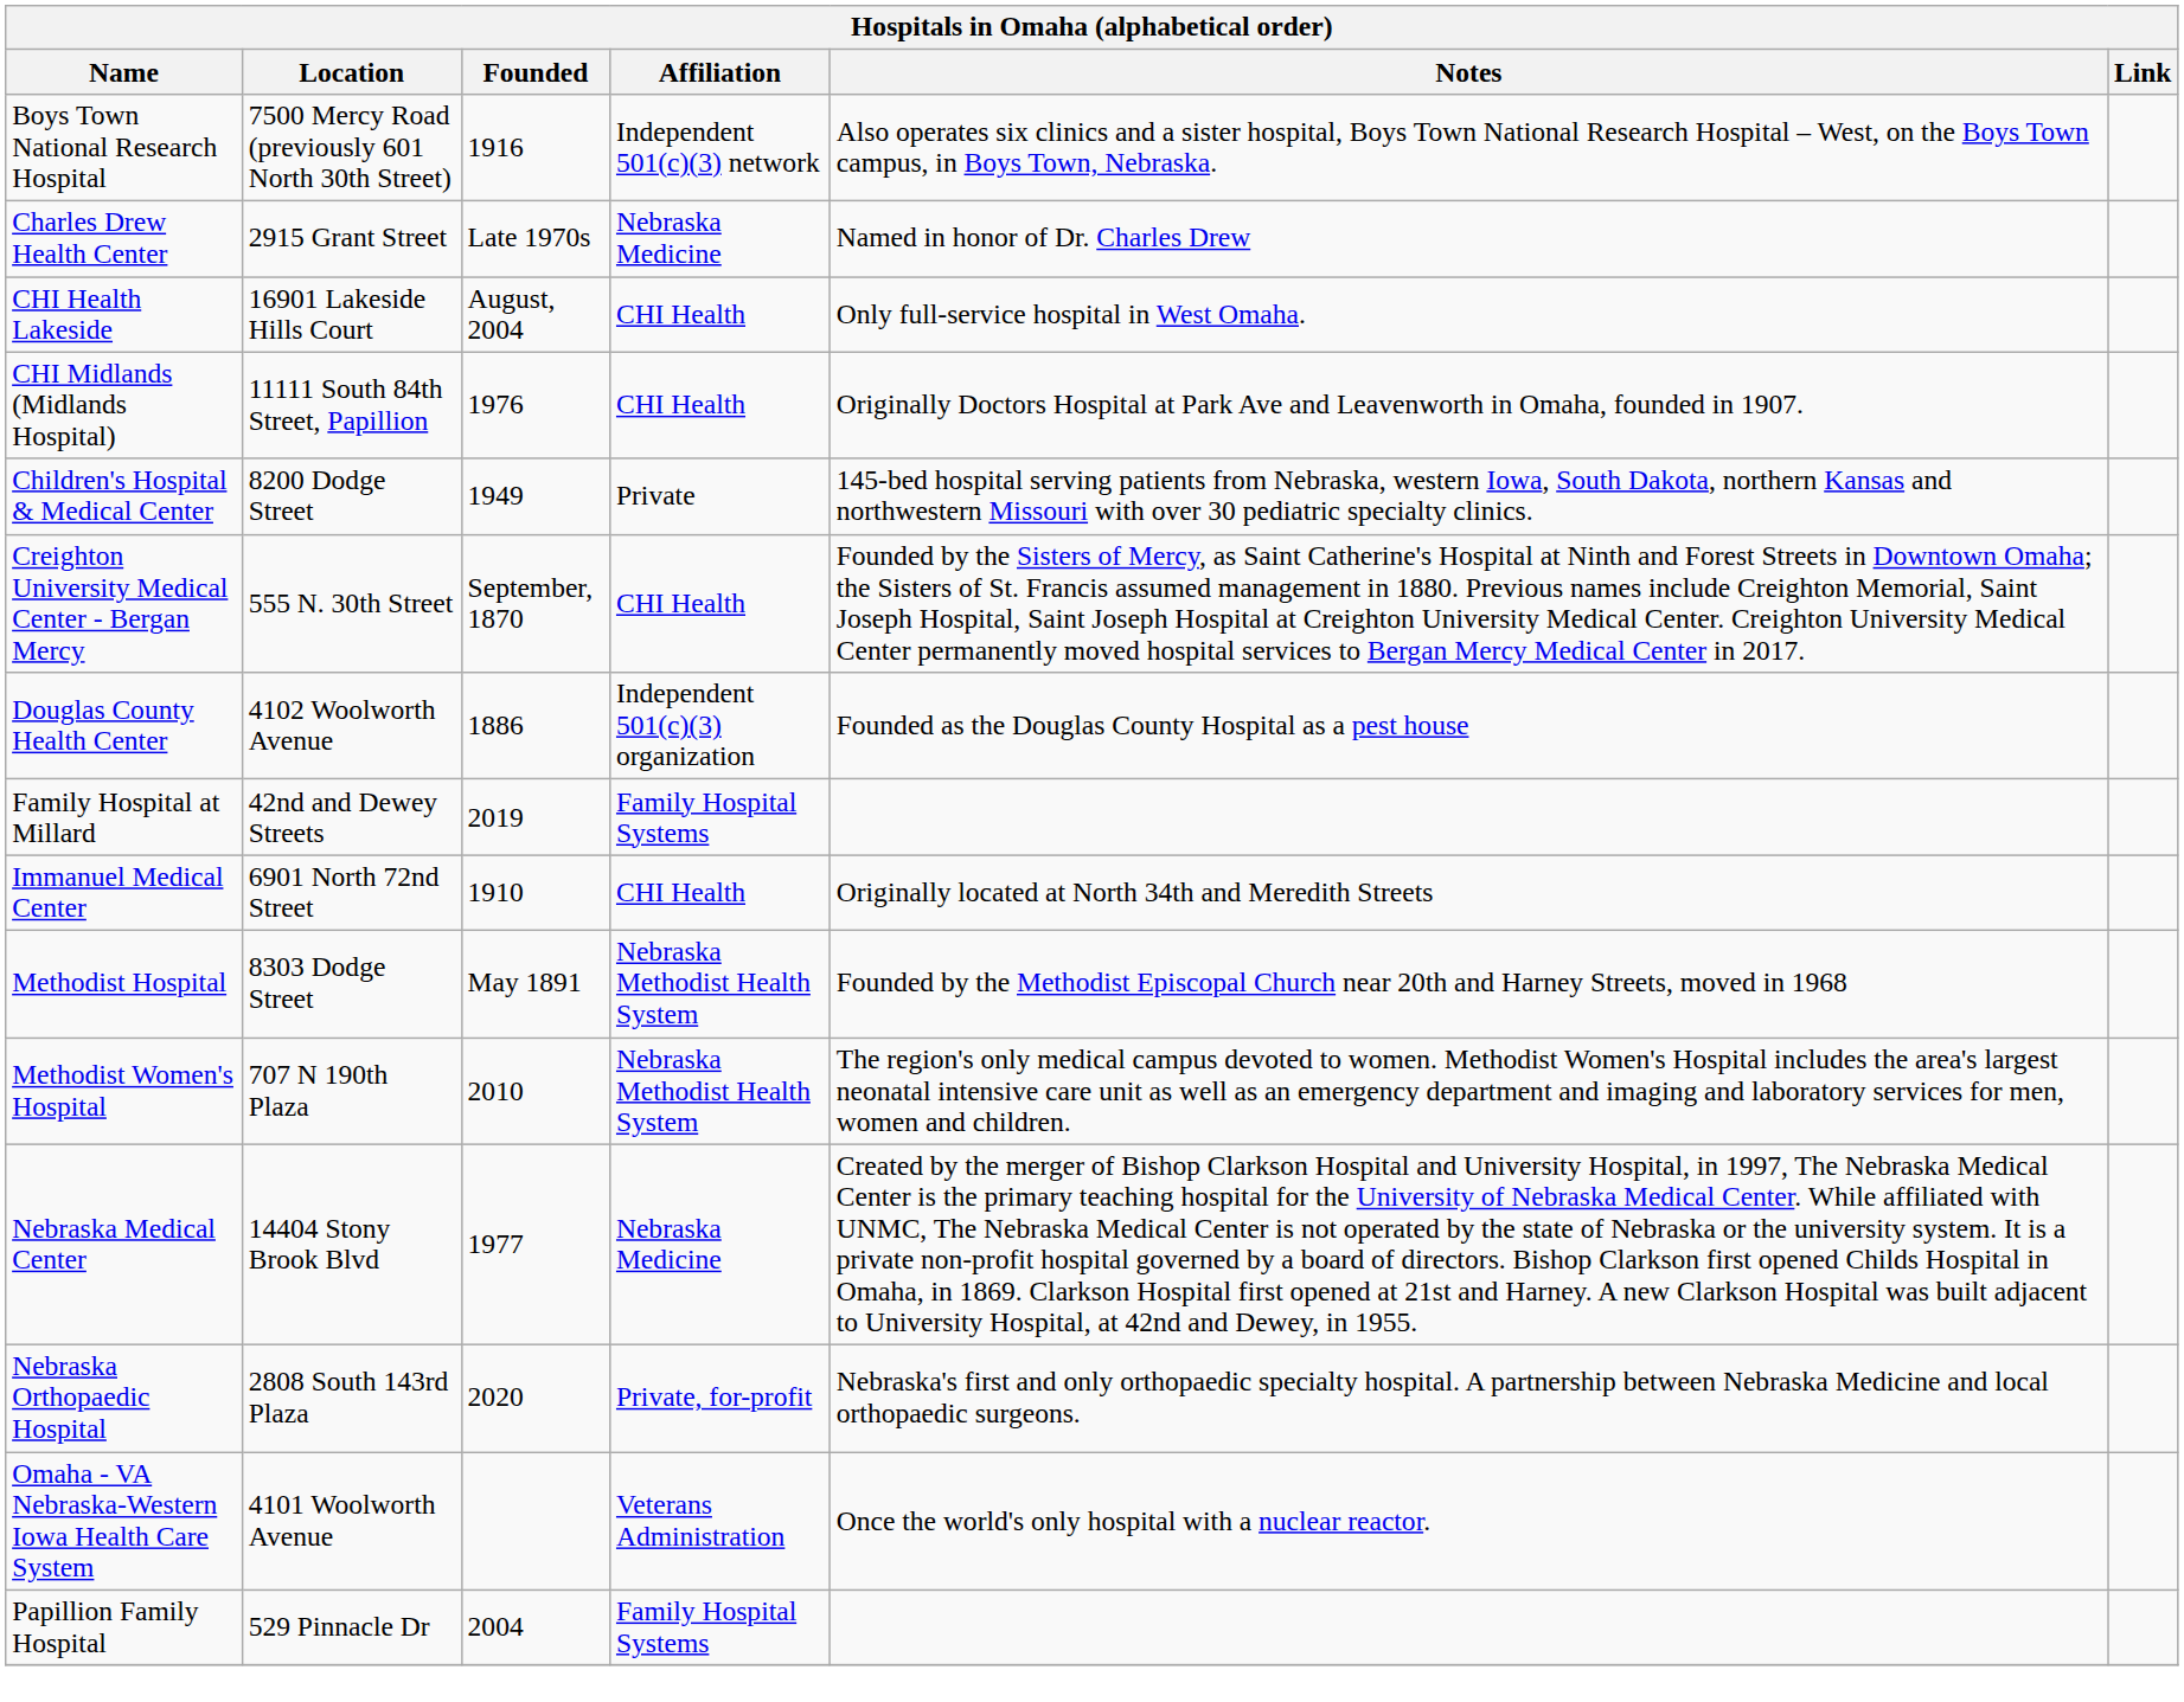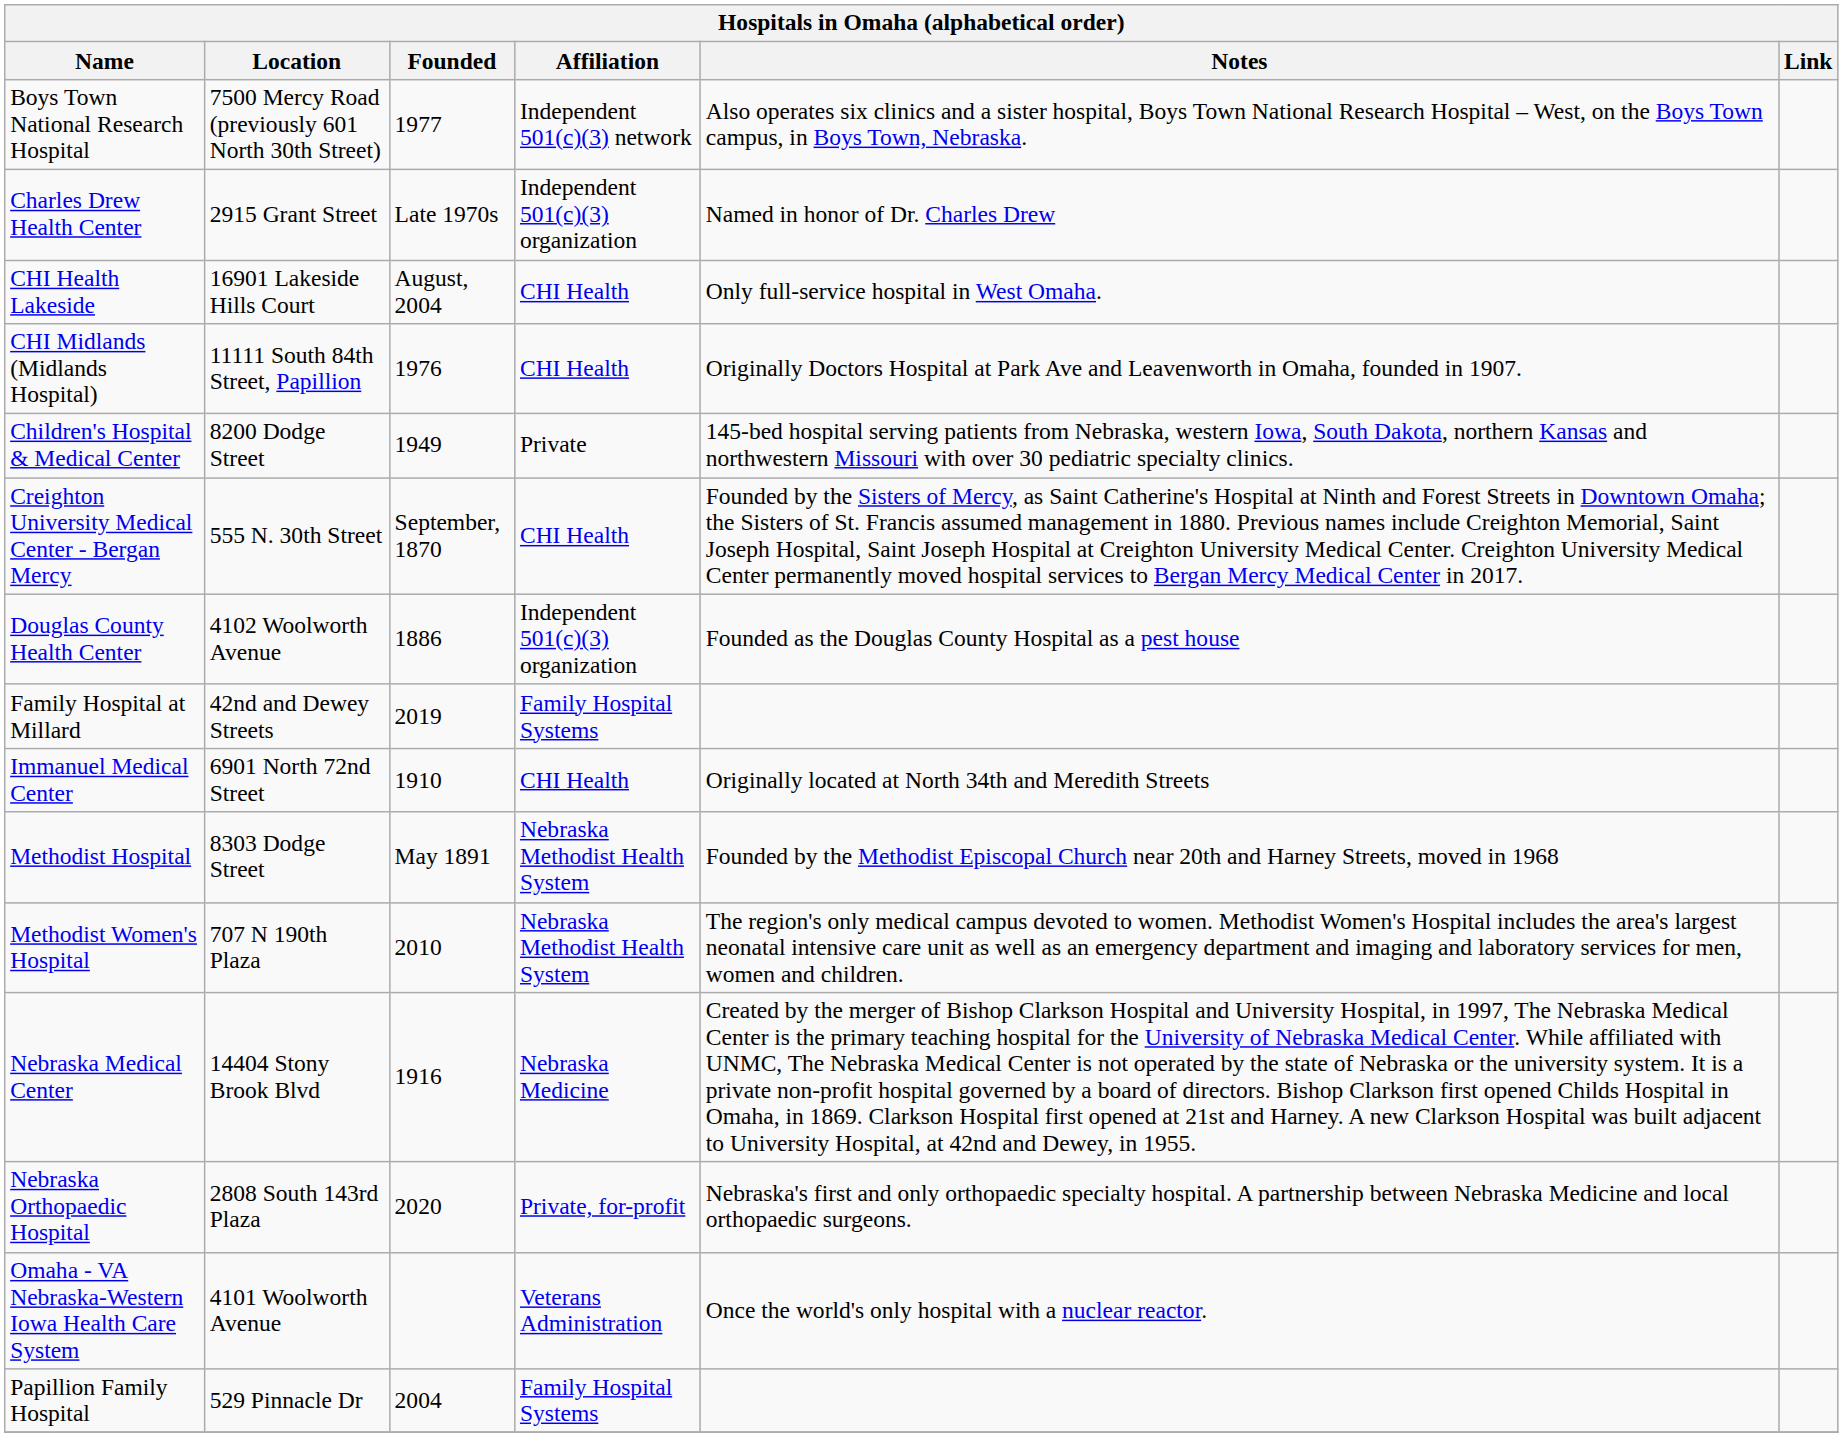Boys Town National Research Hospital | Founded: 1916 -> 1977
Charles Drew Health Center | Affiliation: Nebraska Medicine -> Independent 501(c)(3) organization
Nebraska Medical Center | Founded: 1977 -> 1916
